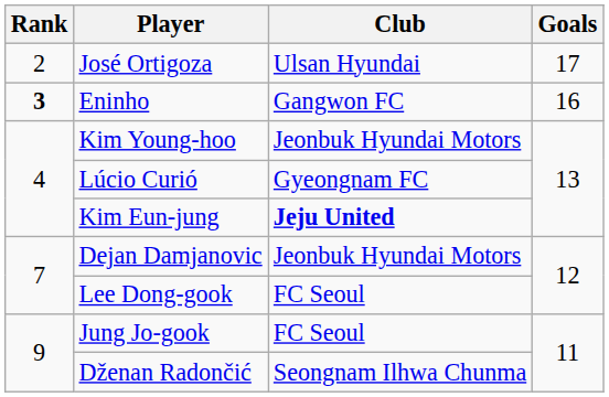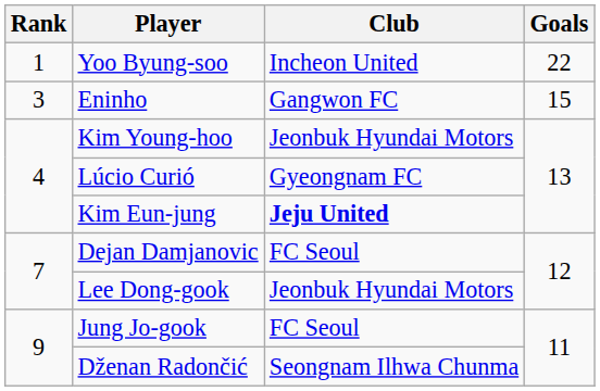+ row: 1 | Yoo Byung-soo | Incheon United | 22
- row: 2 | José Ortigoza | Ulsan Hyundai | 17
Eninho | Rank: bold -> normal
Eninho | Goals: 16 -> 15
Dejan Damjanovic | Club: Jeonbuk Hyundai Motors -> FC Seoul
Lee Dong-gook | Club: FC Seoul -> Jeonbuk Hyundai Motors
